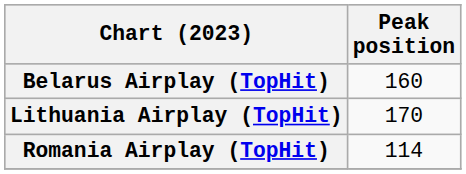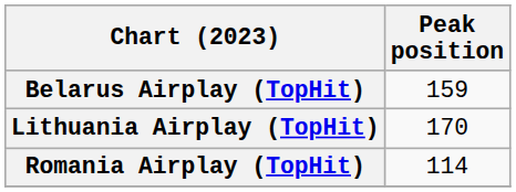Belarus Airplay (TopHit) | Peak position: 160 -> 159
